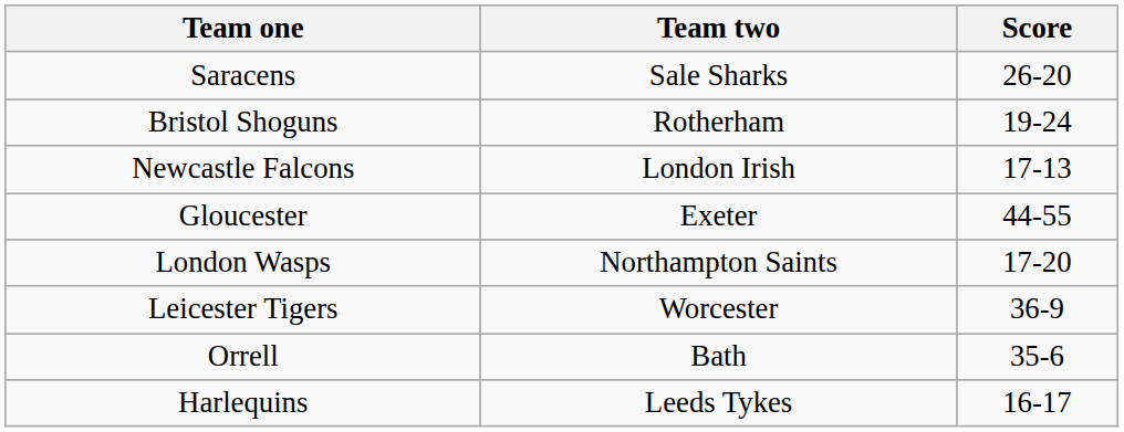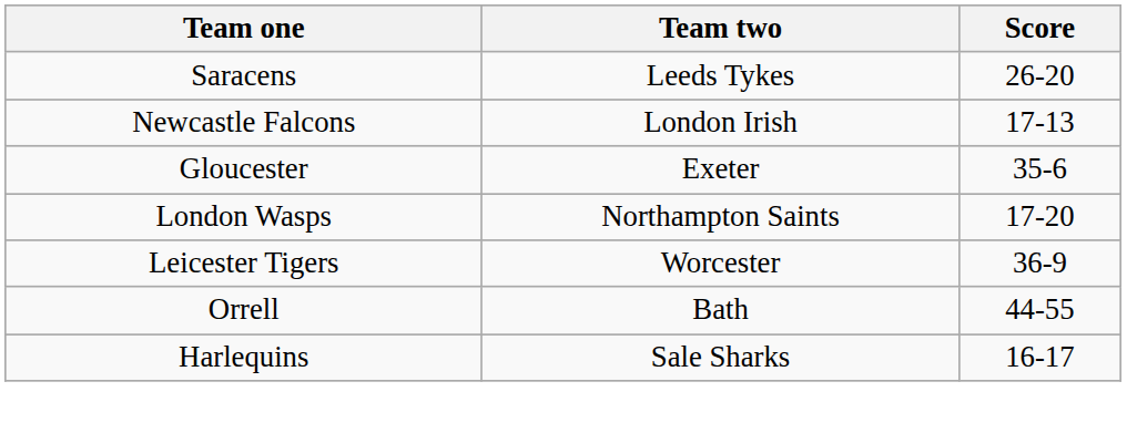Saracens | Team two: Sale Sharks -> Leeds Tykes
- row: Bristol Shoguns | Rotherham | 19-24
Gloucester | Score: 44-55 -> 35-6
Orrell | Score: 35-6 -> 44-55
Harlequins | Team two: Leeds Tykes -> Sale Sharks
